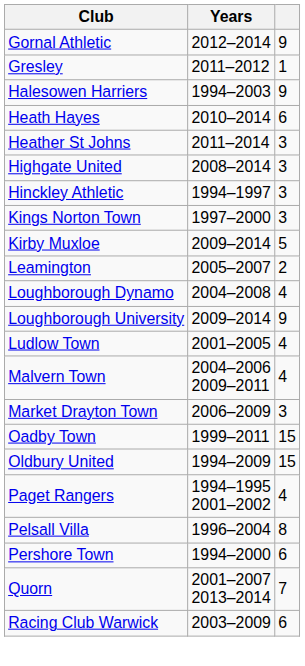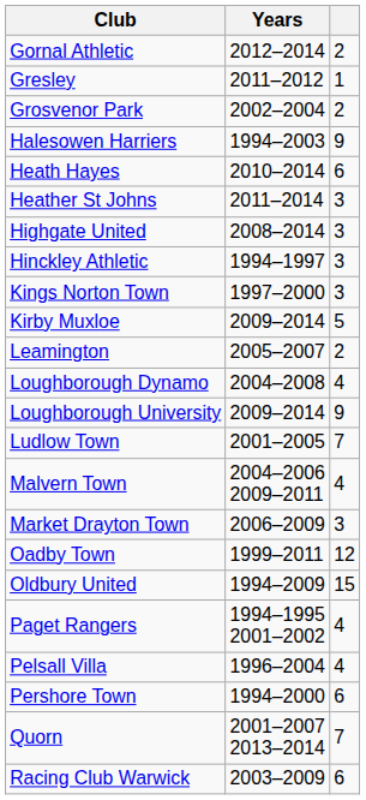Gornal Athletic | column 3: 9 -> 2
+ row: Grosvenor Park | 2002–2004 | 2
Ludlow Town | column 3: 4 -> 7
Oadby Town | column 3: 15 -> 12
Pelsall Villa | column 3: 8 -> 4
